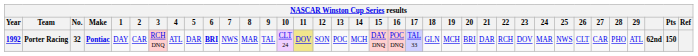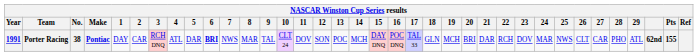Porter Racing | Year: 1992 -> 1991
Porter Racing | No.: 32 -> 38
Porter Racing | 11: khaki background -> no background
Porter Racing | Pts: 150 -> 155
